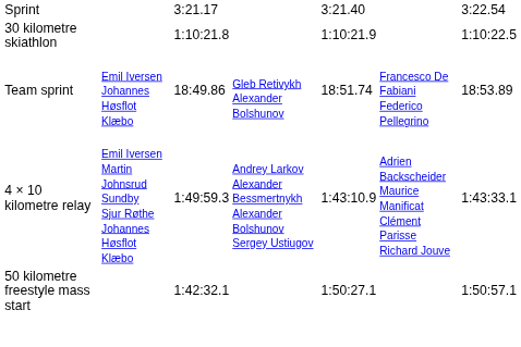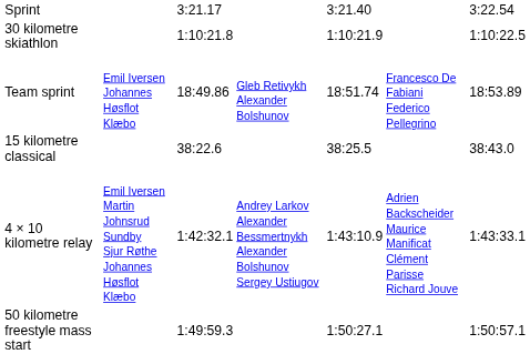+ row: 15 kilometre classical | 38:22.6 | 38:25.5 | 38:43.0
4 × 10 kilometre relay | column 3: 1:49:59.3 -> 1:42:32.1
50 kilometre freestyle mass start | column 3: 1:42:32.1 -> 1:49:59.3
